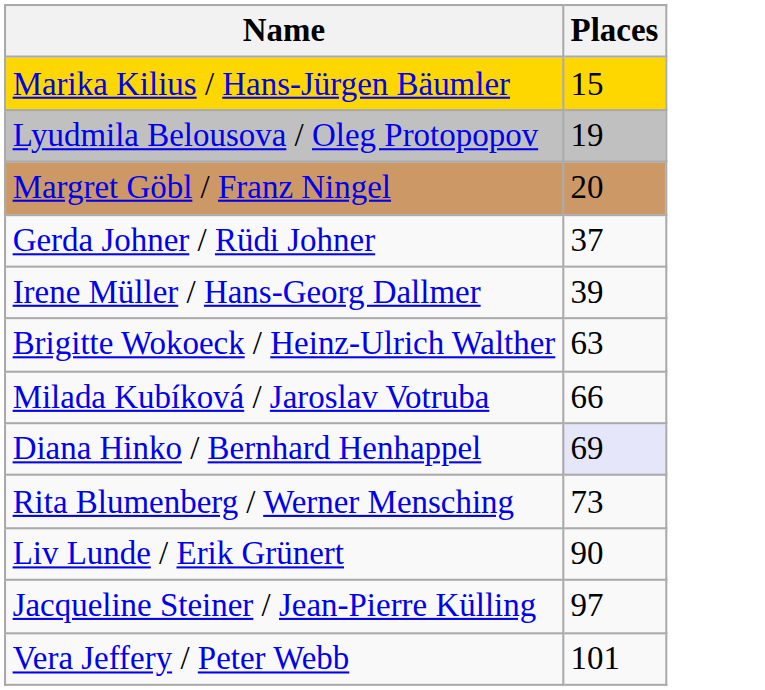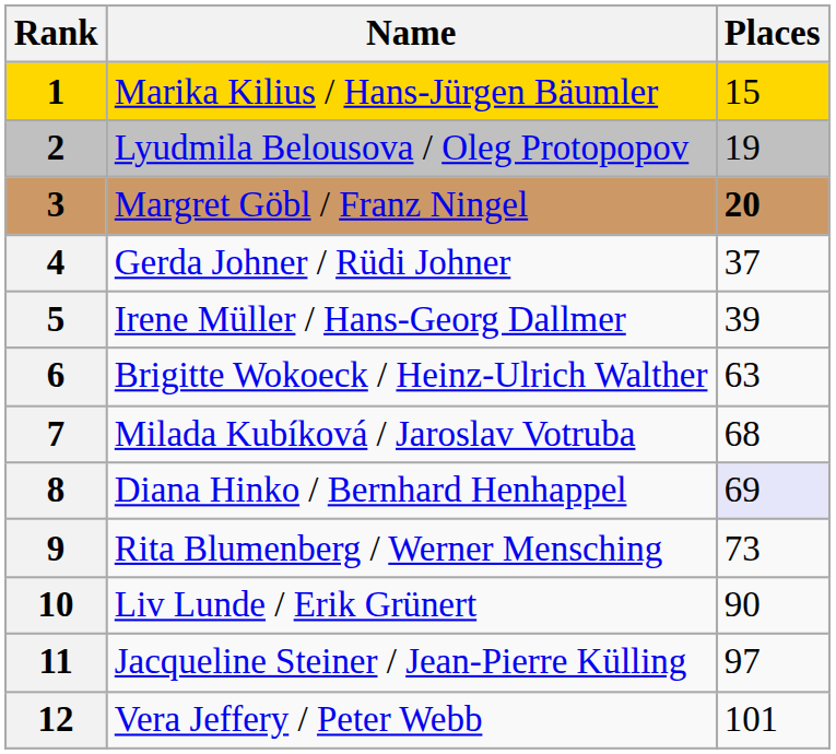+ column: Rank | 1 | 2 | 3 | 4 | 5 | 6 | 7 | 8 | 9 | 10 | 11 | 12
Margret Göbl / Franz Ningel | Places: normal -> bold
Milada Kubíková / Jaroslav Votruba | Places: 66 -> 68
